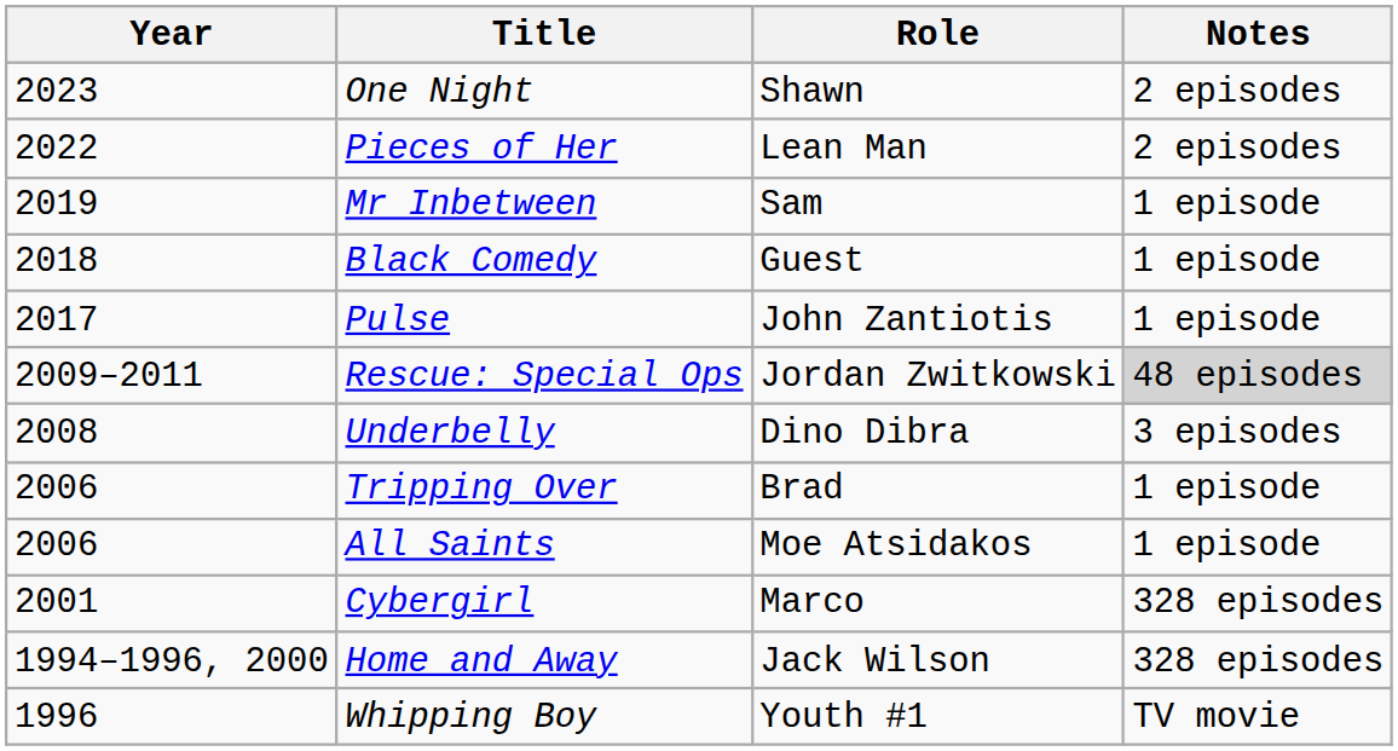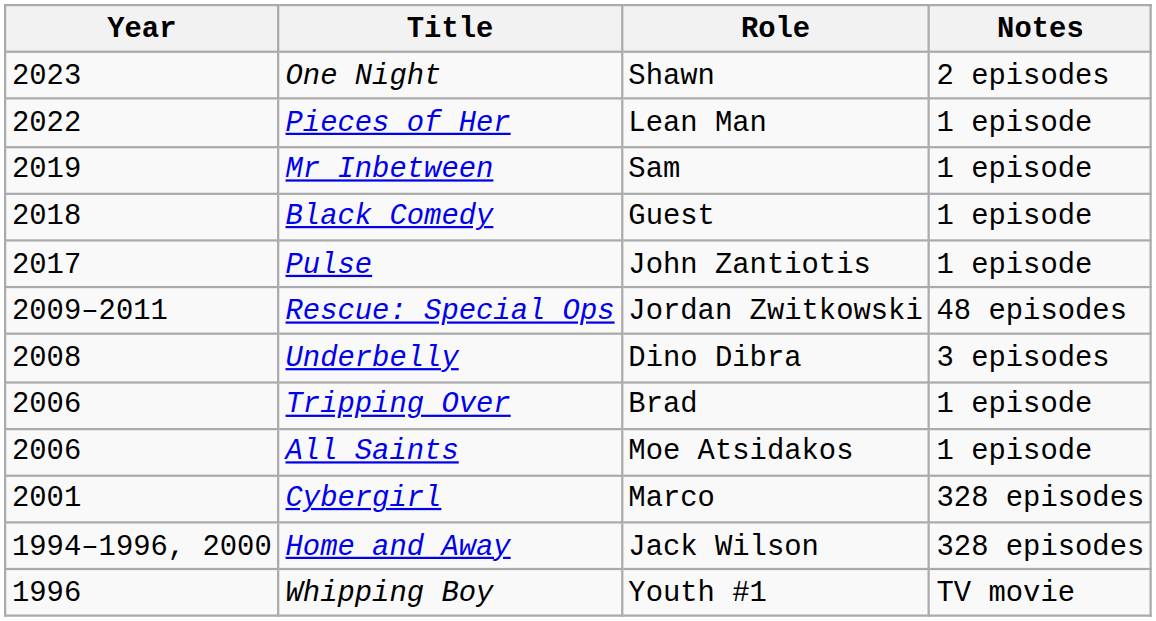Pieces of Her | Notes: 2 episodes -> 1 episode
Rescue: Special Ops | Notes: lightgrey background -> no background
